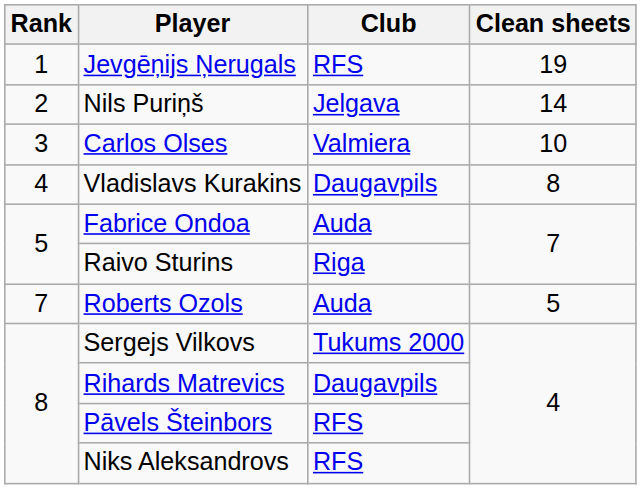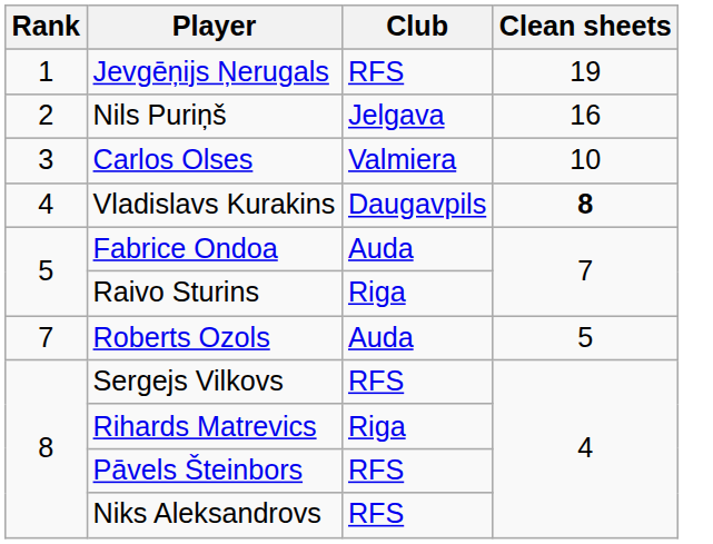Nils Puriņš | Clean sheets: 14 -> 16
Vladislavs Kurakins | Clean sheets: normal -> bold
Sergejs Vilkovs | Club: Tukums 2000 -> RFS
Rihards Matrevics | Club: Daugavpils -> Riga
